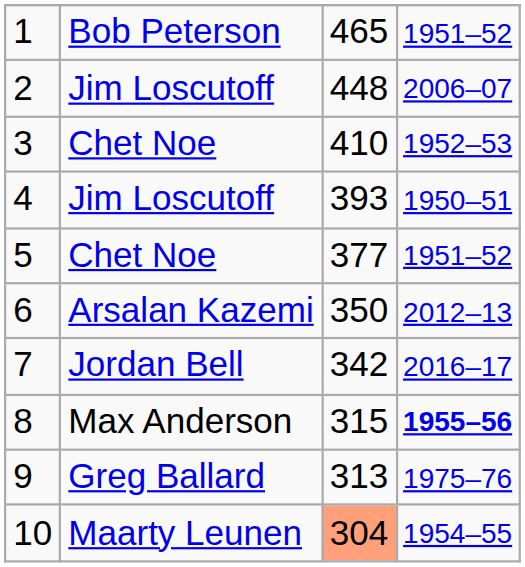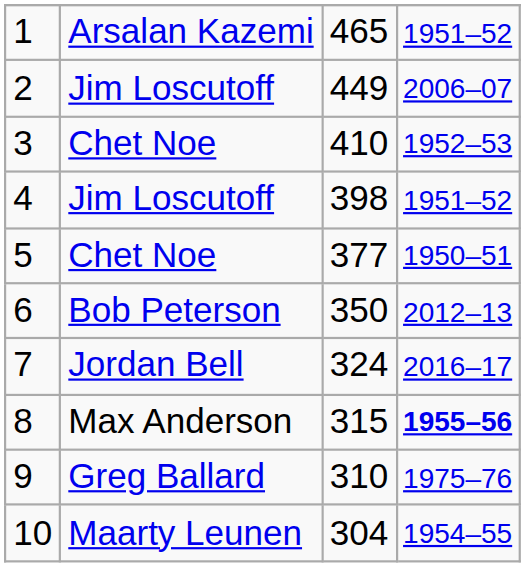1 | column 2: Bob Peterson -> Arsalan Kazemi
2 | column 3: 448 -> 449
4 | column 3: 393 -> 398
4 | column 4: 1950–51 -> 1951–52
5 | column 4: 1951–52 -> 1950–51
6 | column 2: Arsalan Kazemi -> Bob Peterson
7 | column 3: 342 -> 324
9 | column 3: 313 -> 310
10 | column 3: lightsalmon background -> no background
